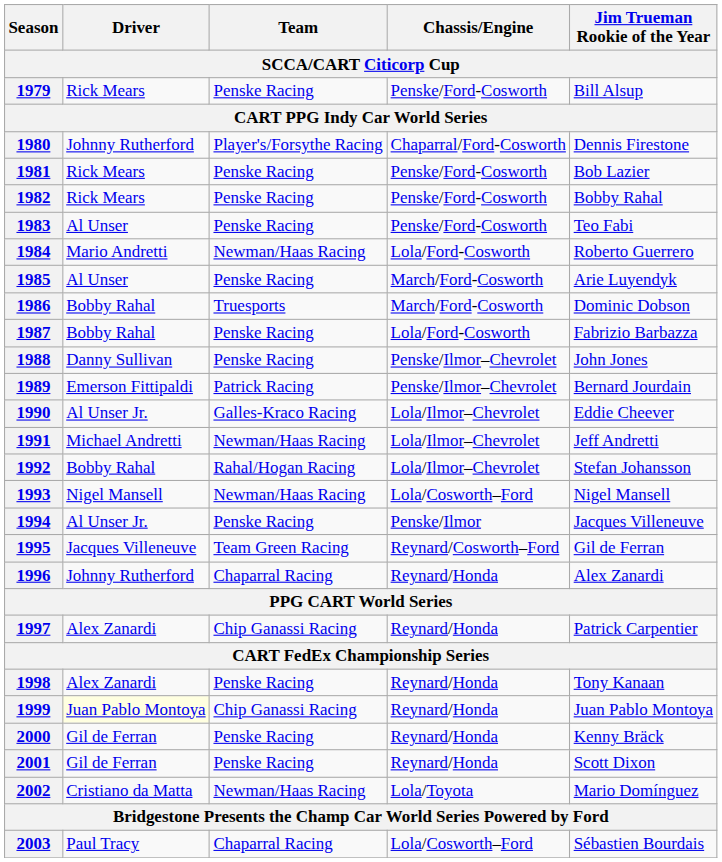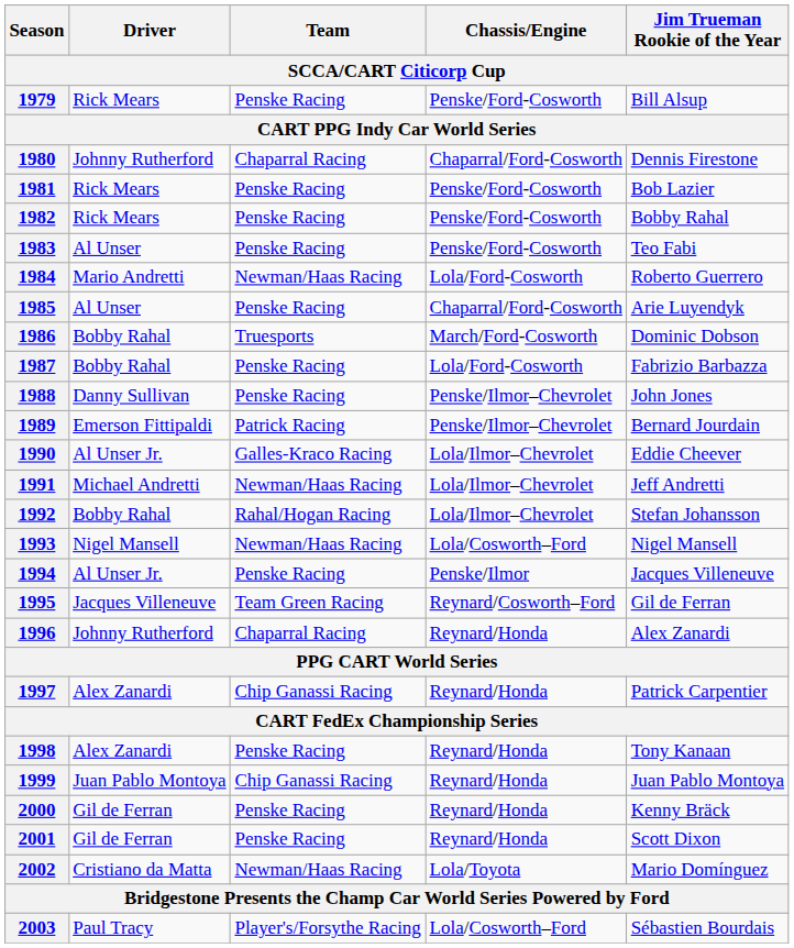1980 | Team: Player's/Forsythe Racing -> Chaparral Racing
1985 | Chassis/Engine: March/Ford-Cosworth -> Chaparral/Ford-Cosworth
1999 | Driver: lightyellow background -> no background
2003 | Team: Chaparral Racing -> Player's/Forsythe Racing
